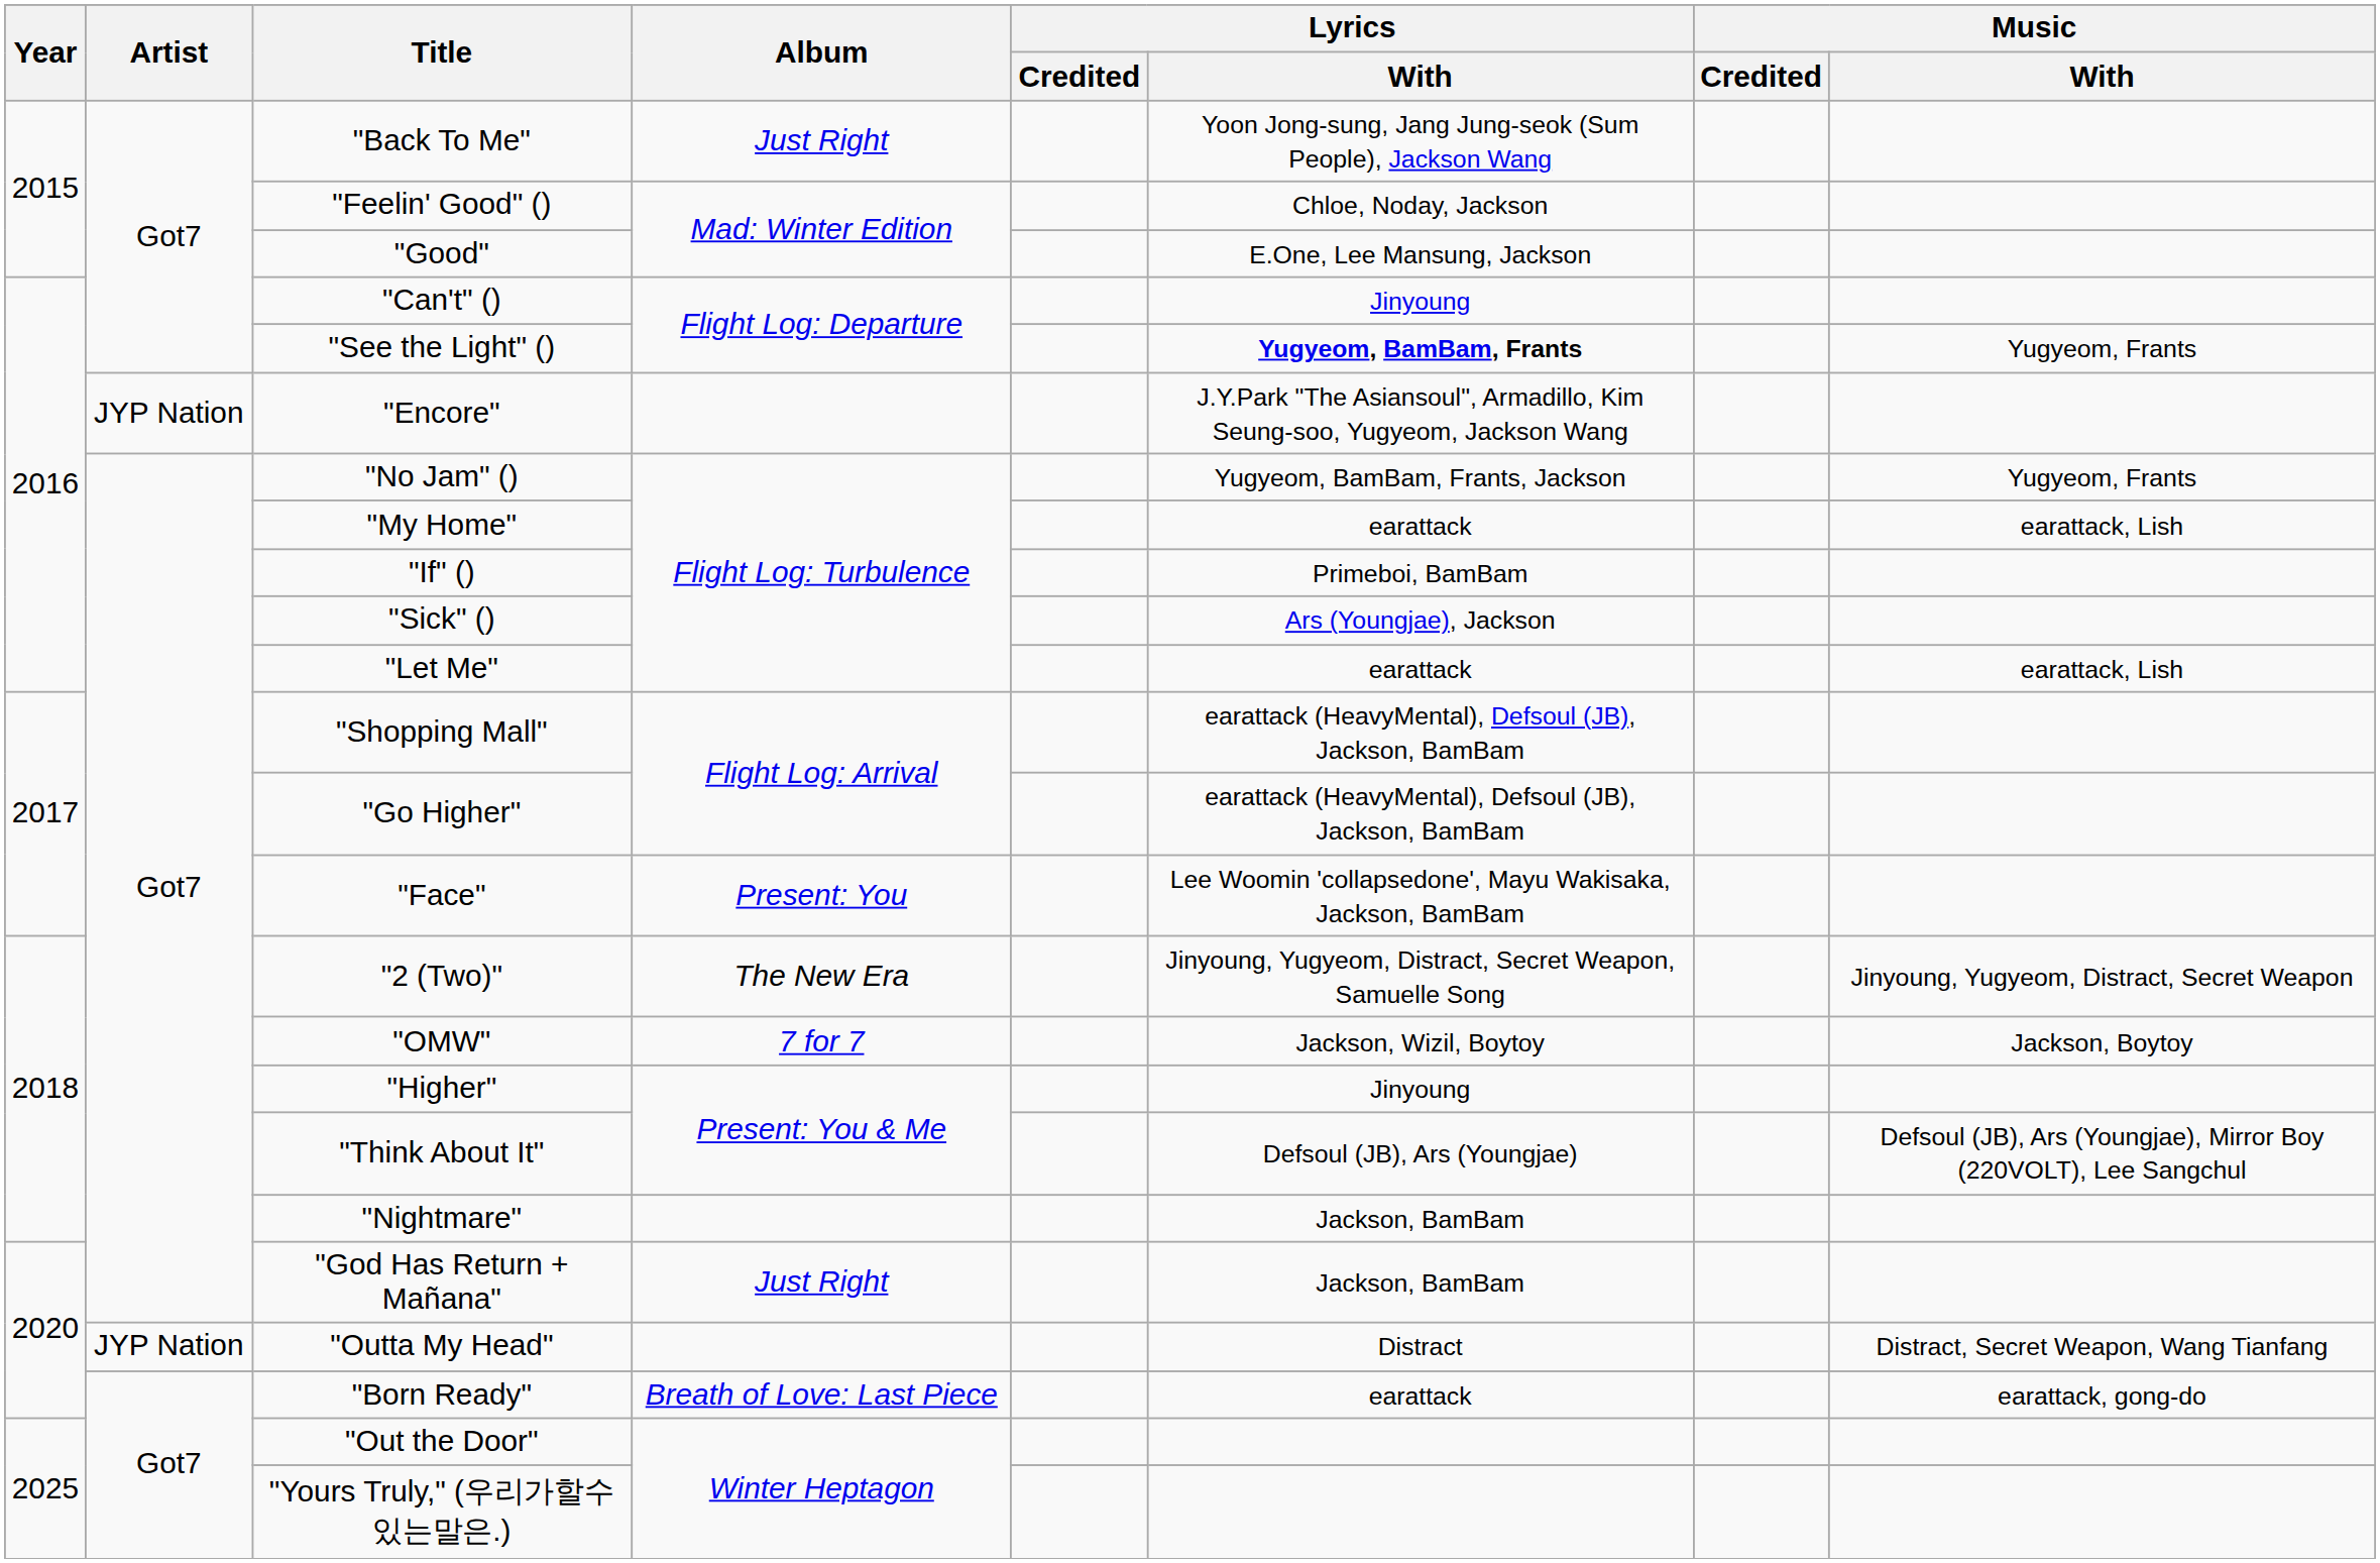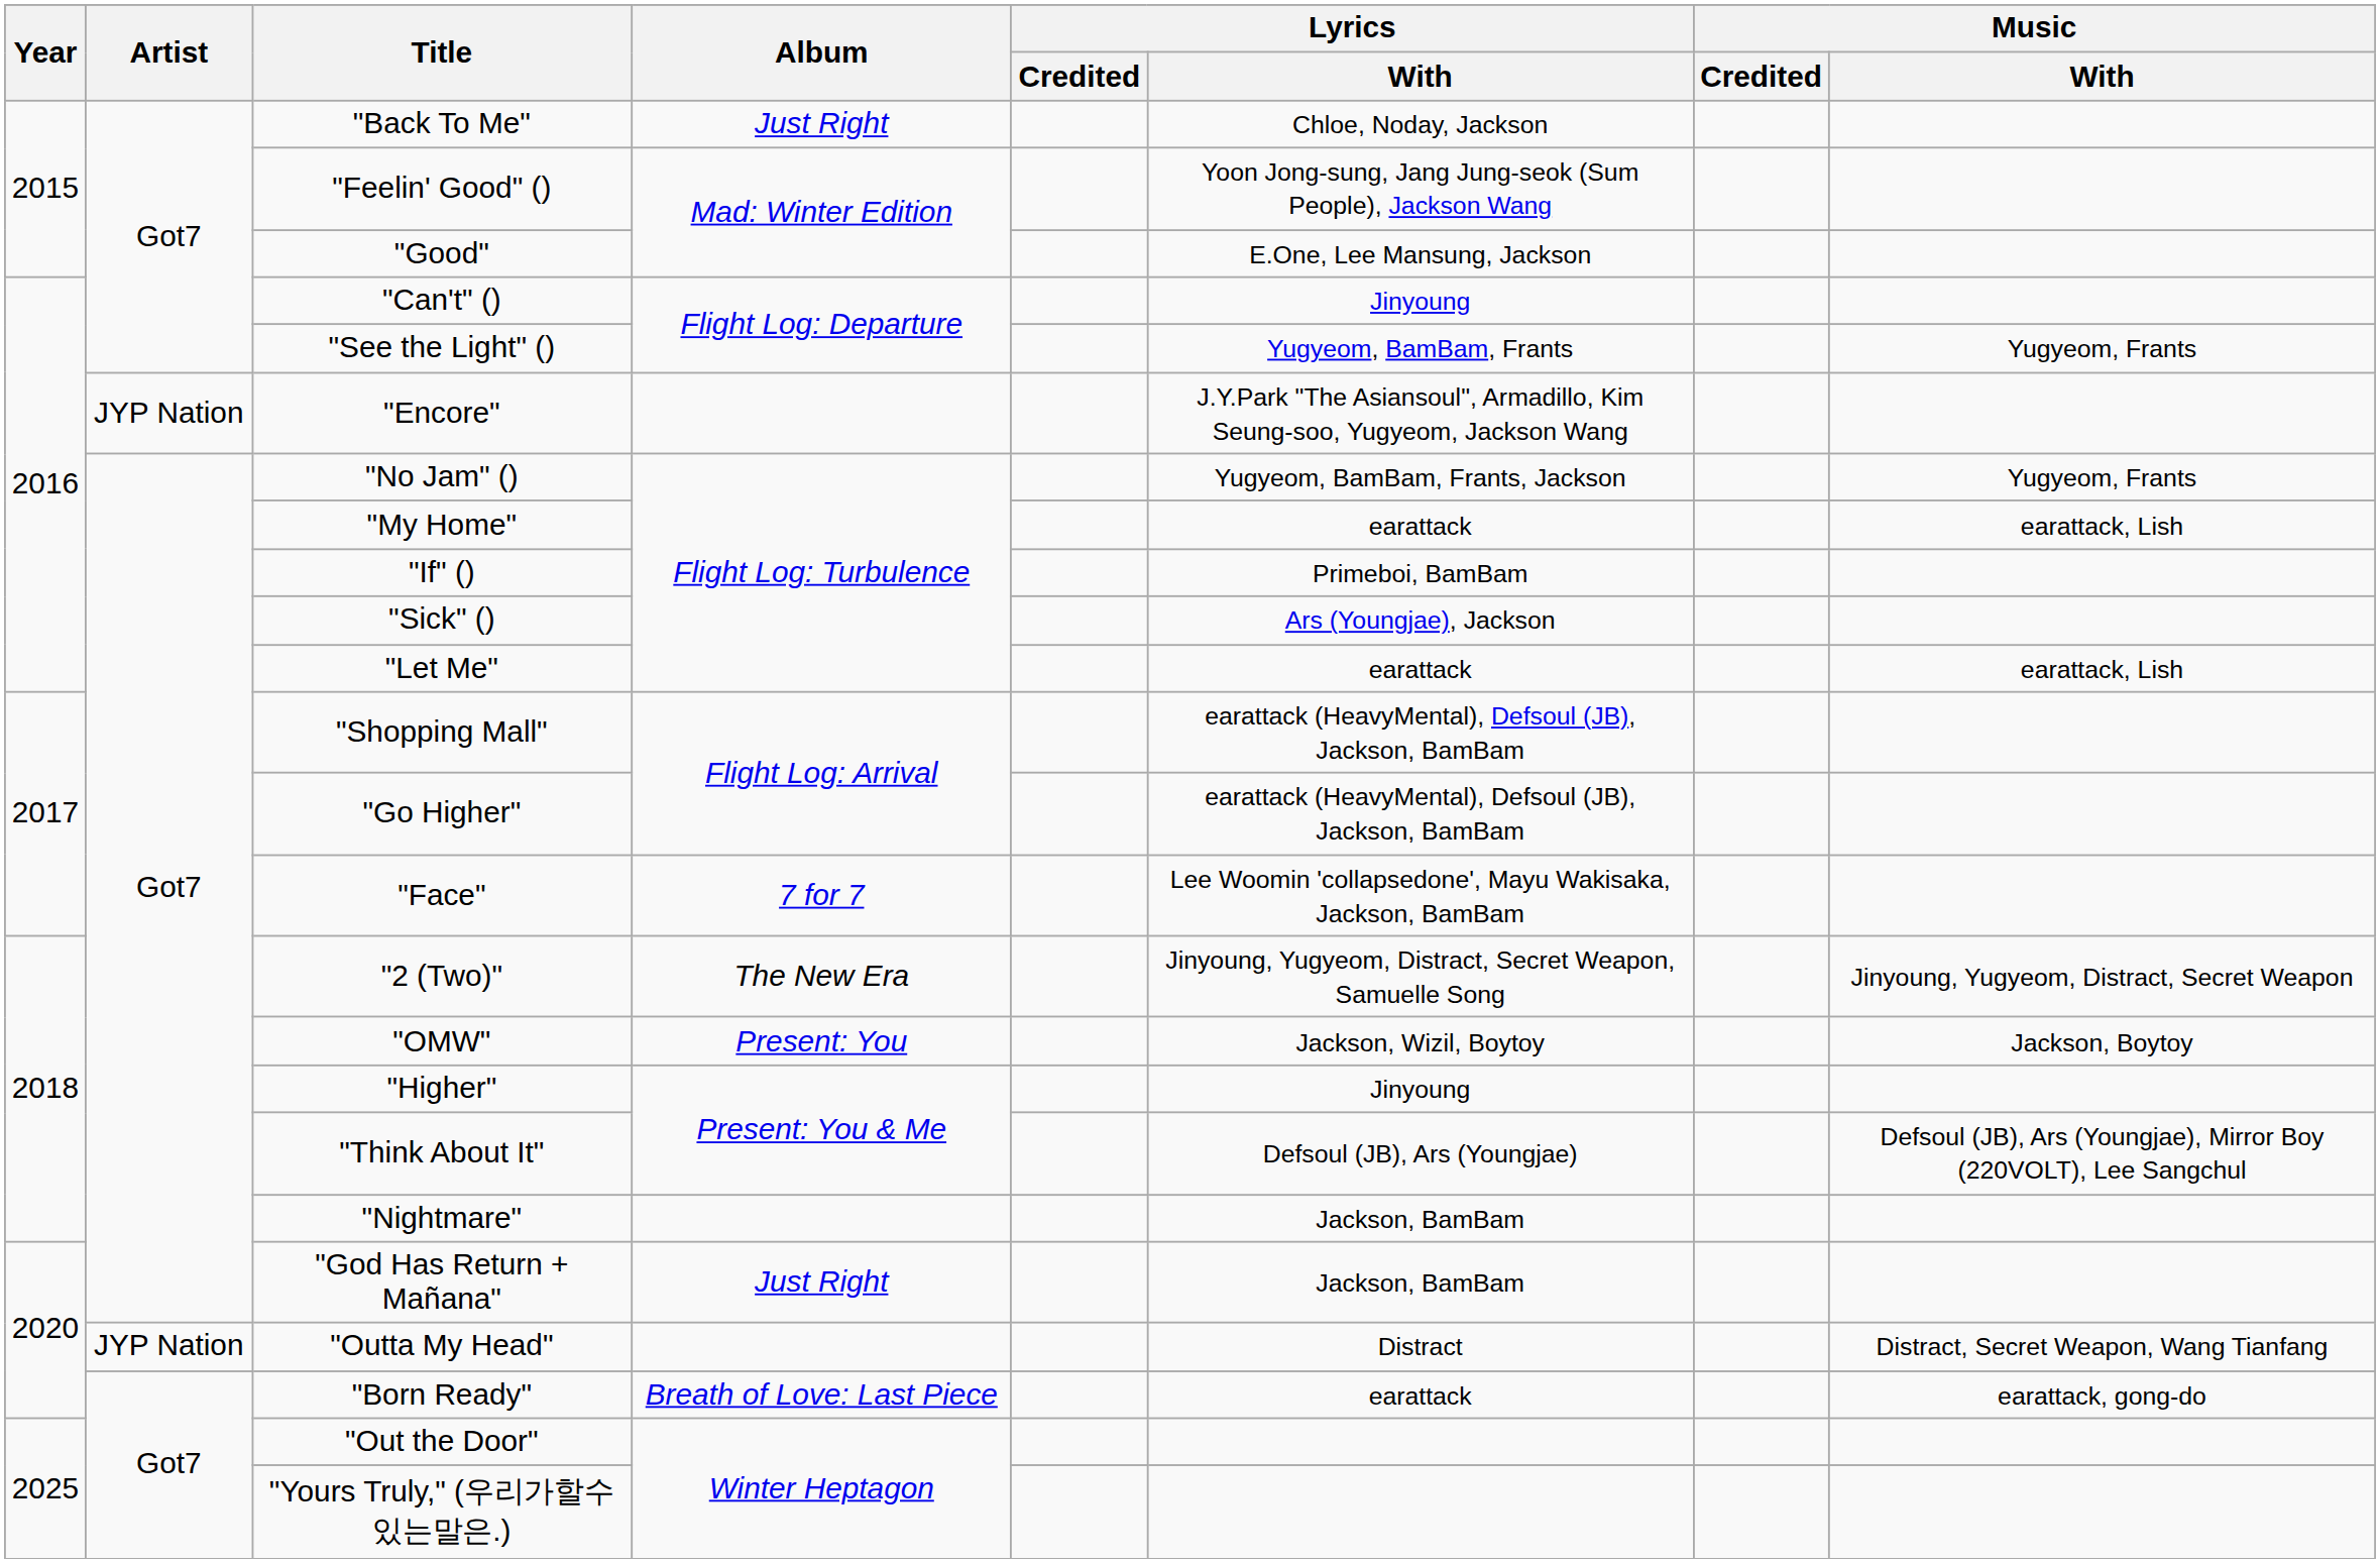"Back To Me" | Lyrics / With: Yoon Jong-sung, Jang Jung-seok (Sum People), Jackson Wang -> Chloe, Noday, Jackson
"Feelin' Good" () | Lyrics / With: Chloe, Noday, Jackson -> Yoon Jong-sung, Jang Jung-seok (Sum People), Jackson Wang
"See the Light" () | Lyrics / With: bold -> normal
"Face" | Album: Present: You -> 7 for 7
"OMW" | Album: 7 for 7 -> Present: You
